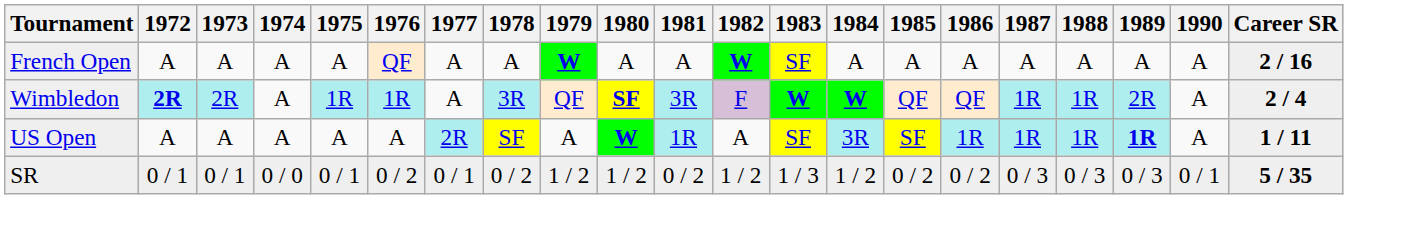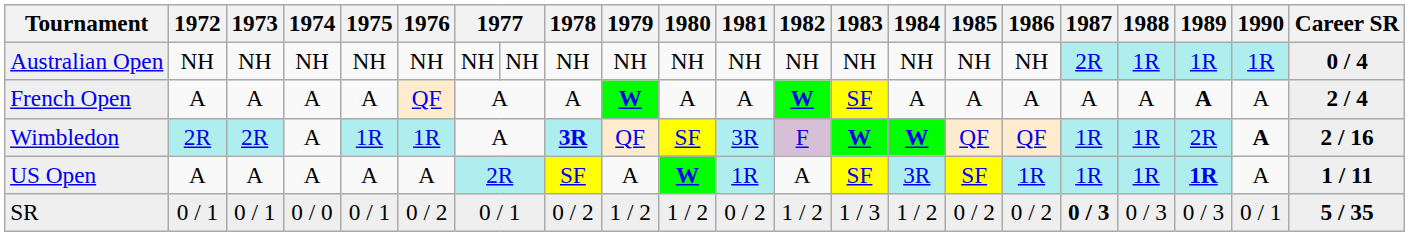+ row: Australian Open | NH | NH | NH | NH | NH | NH | NH | NH | NH | NH | NH | NH | NH | NH | NH | NH | 2R | 1R | 1R | 1R | 0 / 4
French Open | 1989: normal -> bold
French Open | Career SR: 2 / 16 -> 2 / 4
Wimbledon | 1972: bold -> normal
Wimbledon | 1978: normal -> bold
Wimbledon | 1980: bold -> normal
Wimbledon | 1990: normal -> bold
Wimbledon | Career SR: 2 / 4 -> 2 / 16
SR | 1987: normal -> bold
